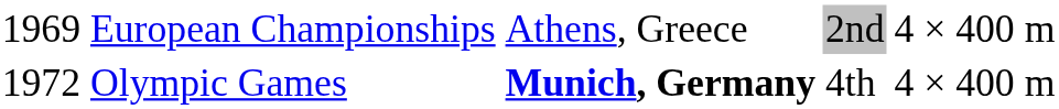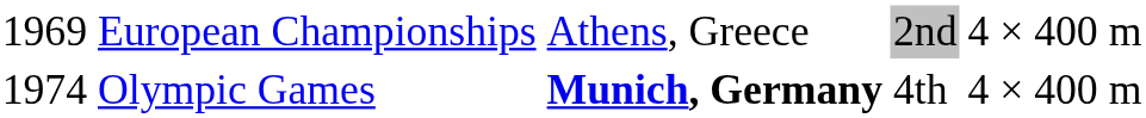Olympic Games | column 1: 1972 -> 1974
